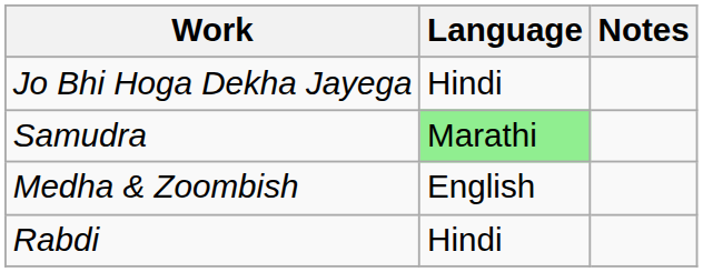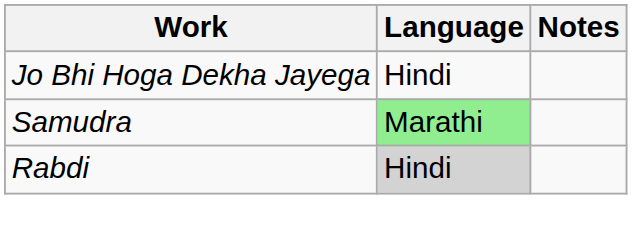- row: Medha & Zoombish | English
Rabdi | Language: no background -> lightgrey background
